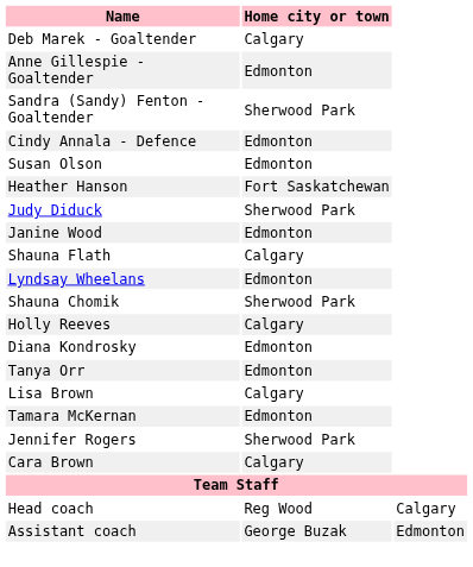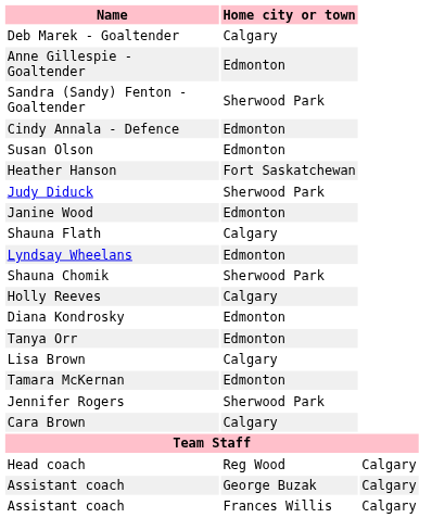Assistant coach / George Buzak | column 3: Edmonton -> Calgary
+ row: Assistant coach | Frances Willis | Calgary
